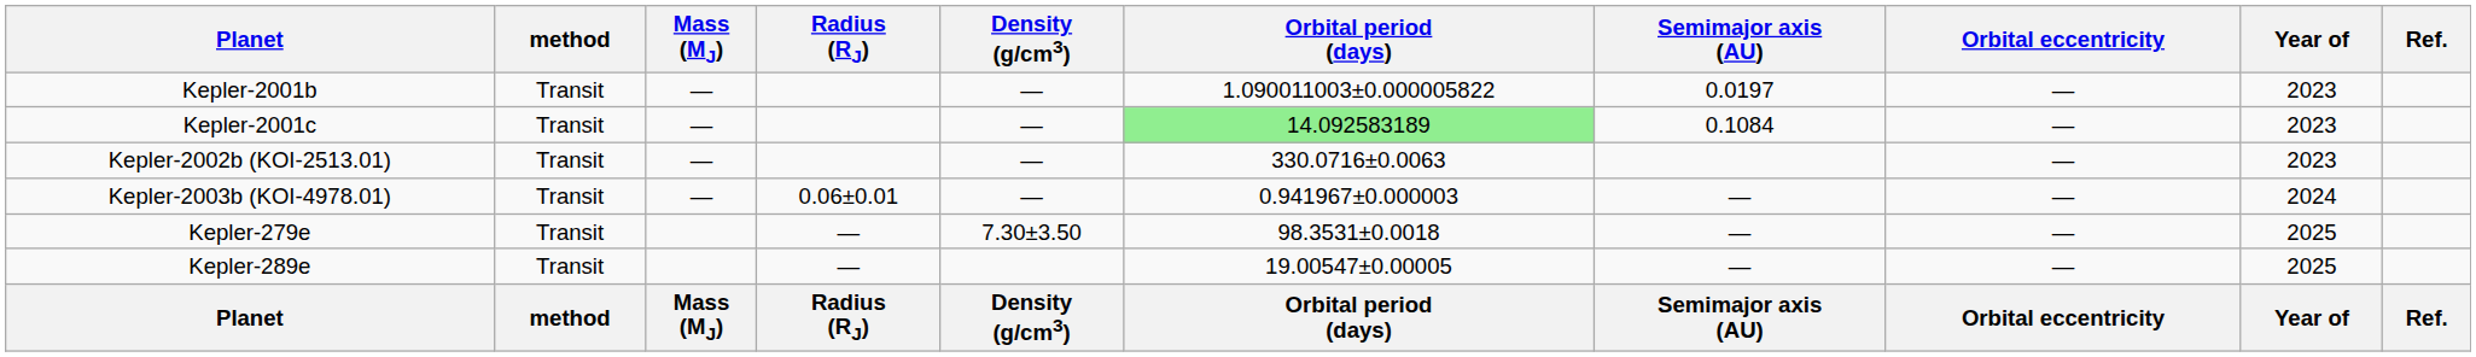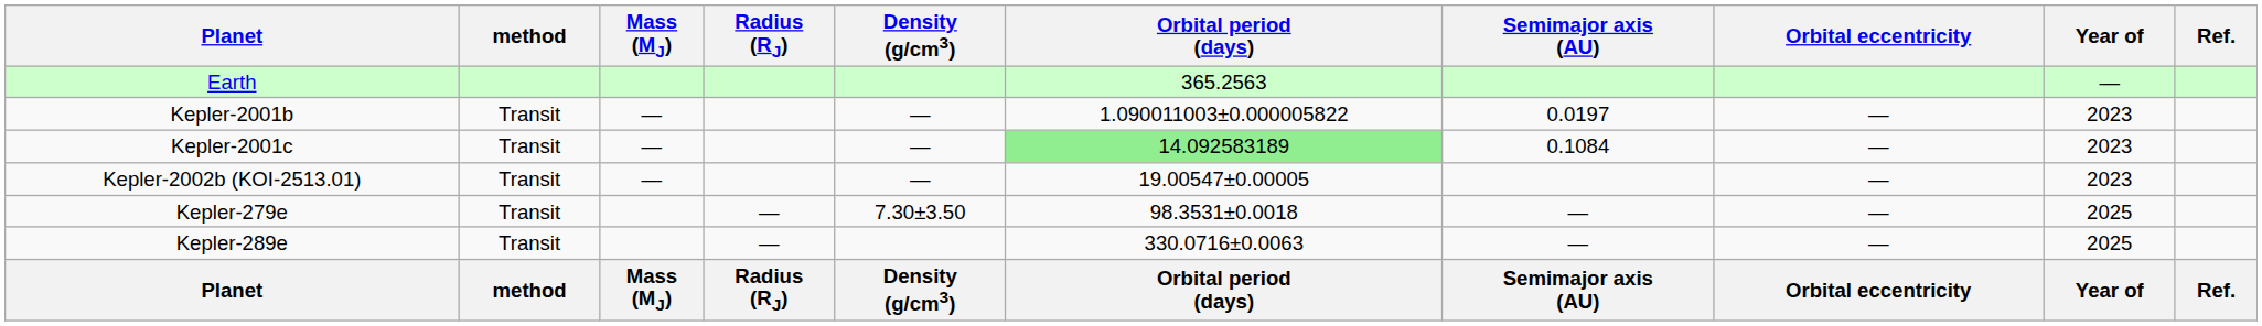+ row: Earth | 365.2563 | —
Kepler-2002b (KOI-2513.01) | Orbital period (days): 330.0716±0.0063 -> 19.00547±0.00005
- row: Kepler-2003b (KOI-4978.01) | Transit | — | 0.06±0.01 | — | 0.941967±0.000003 | — | — | 2024
Kepler-289e | Orbital period (days): 19.00547±0.00005 -> 330.0716±0.0063
